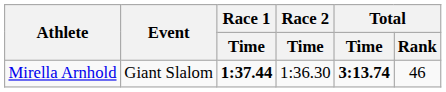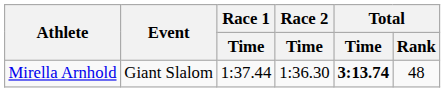Mirella Arnhold | Race 1 / Time: bold -> normal
Mirella Arnhold | Total / Rank: 46 -> 48
